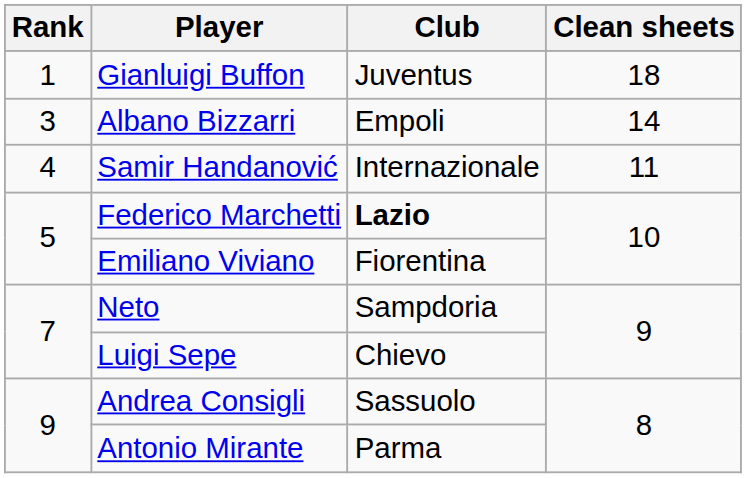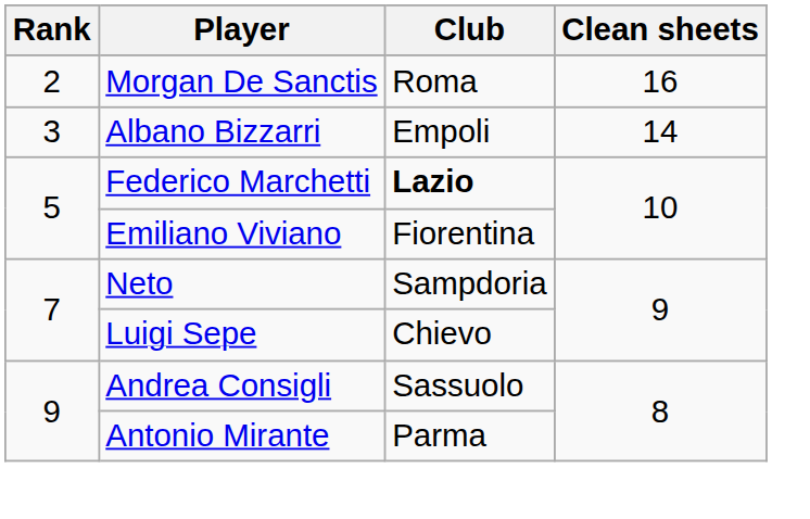- row: 1 | Gianluigi Buffon | Juventus | 18
+ row: 2 | Morgan De Sanctis | Roma | 16
- row: 4 | Samir Handanović | Internazionale | 11
